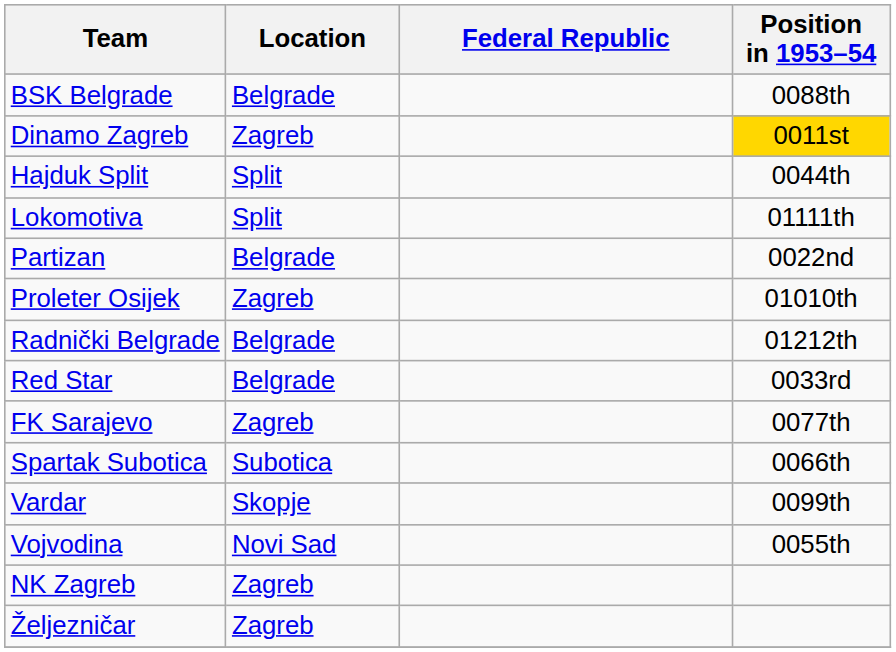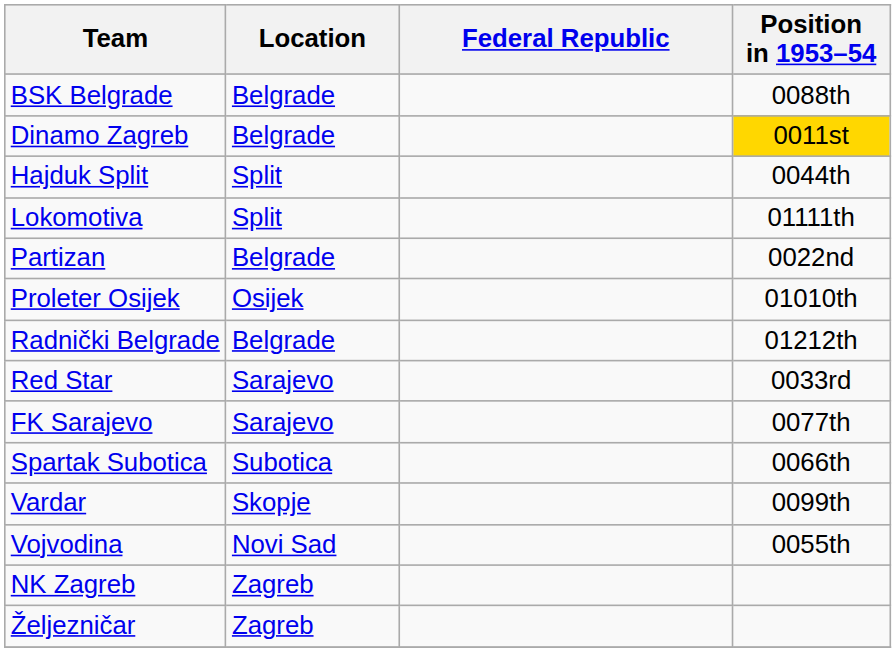Dinamo Zagreb | Location: Zagreb -> Belgrade
Proleter Osijek | Location: Zagreb -> Osijek
Red Star | Location: Belgrade -> Sarajevo
FK Sarajevo | Location: Zagreb -> Sarajevo
